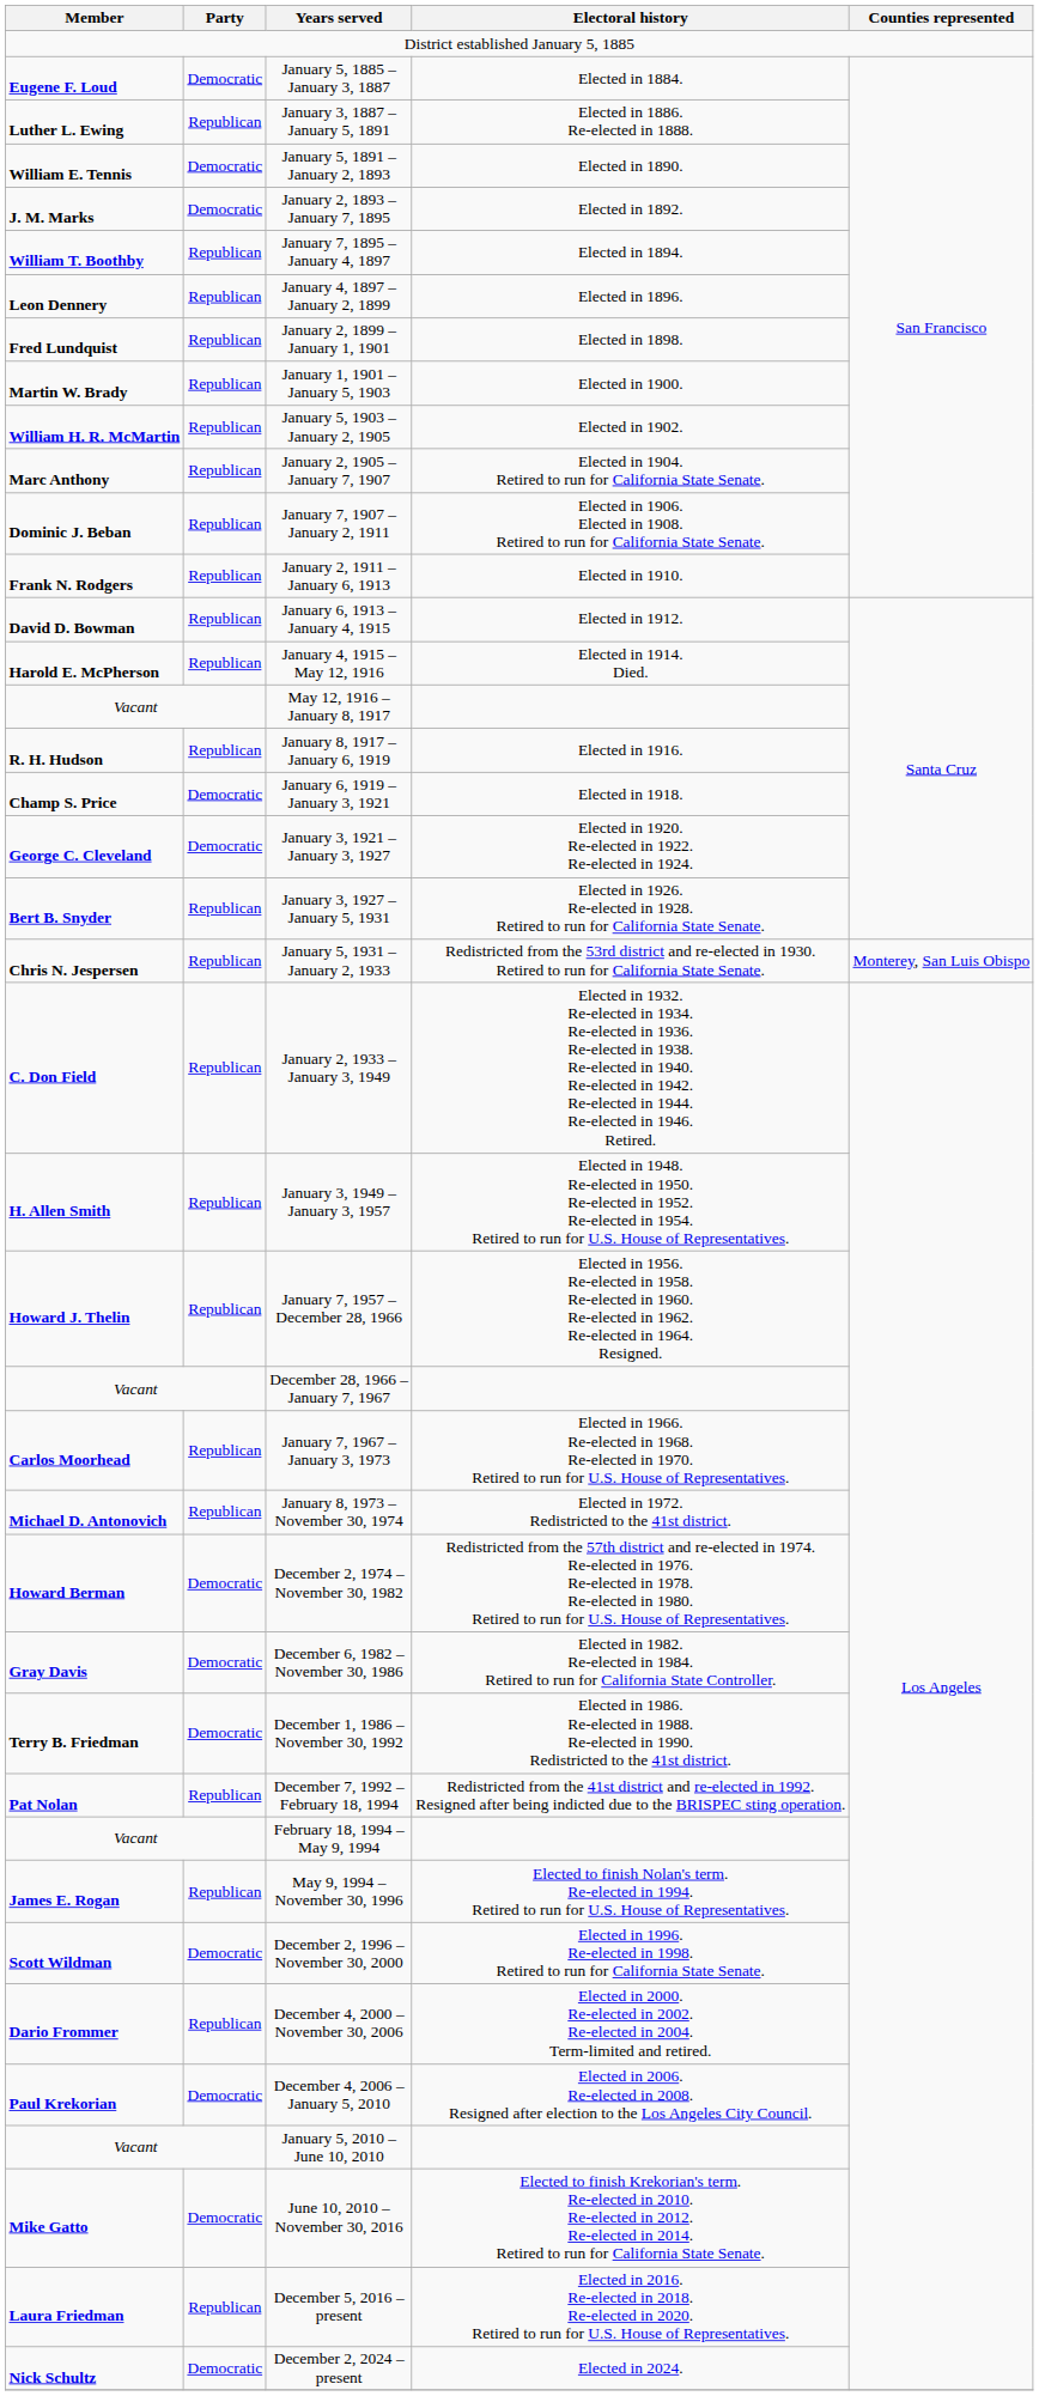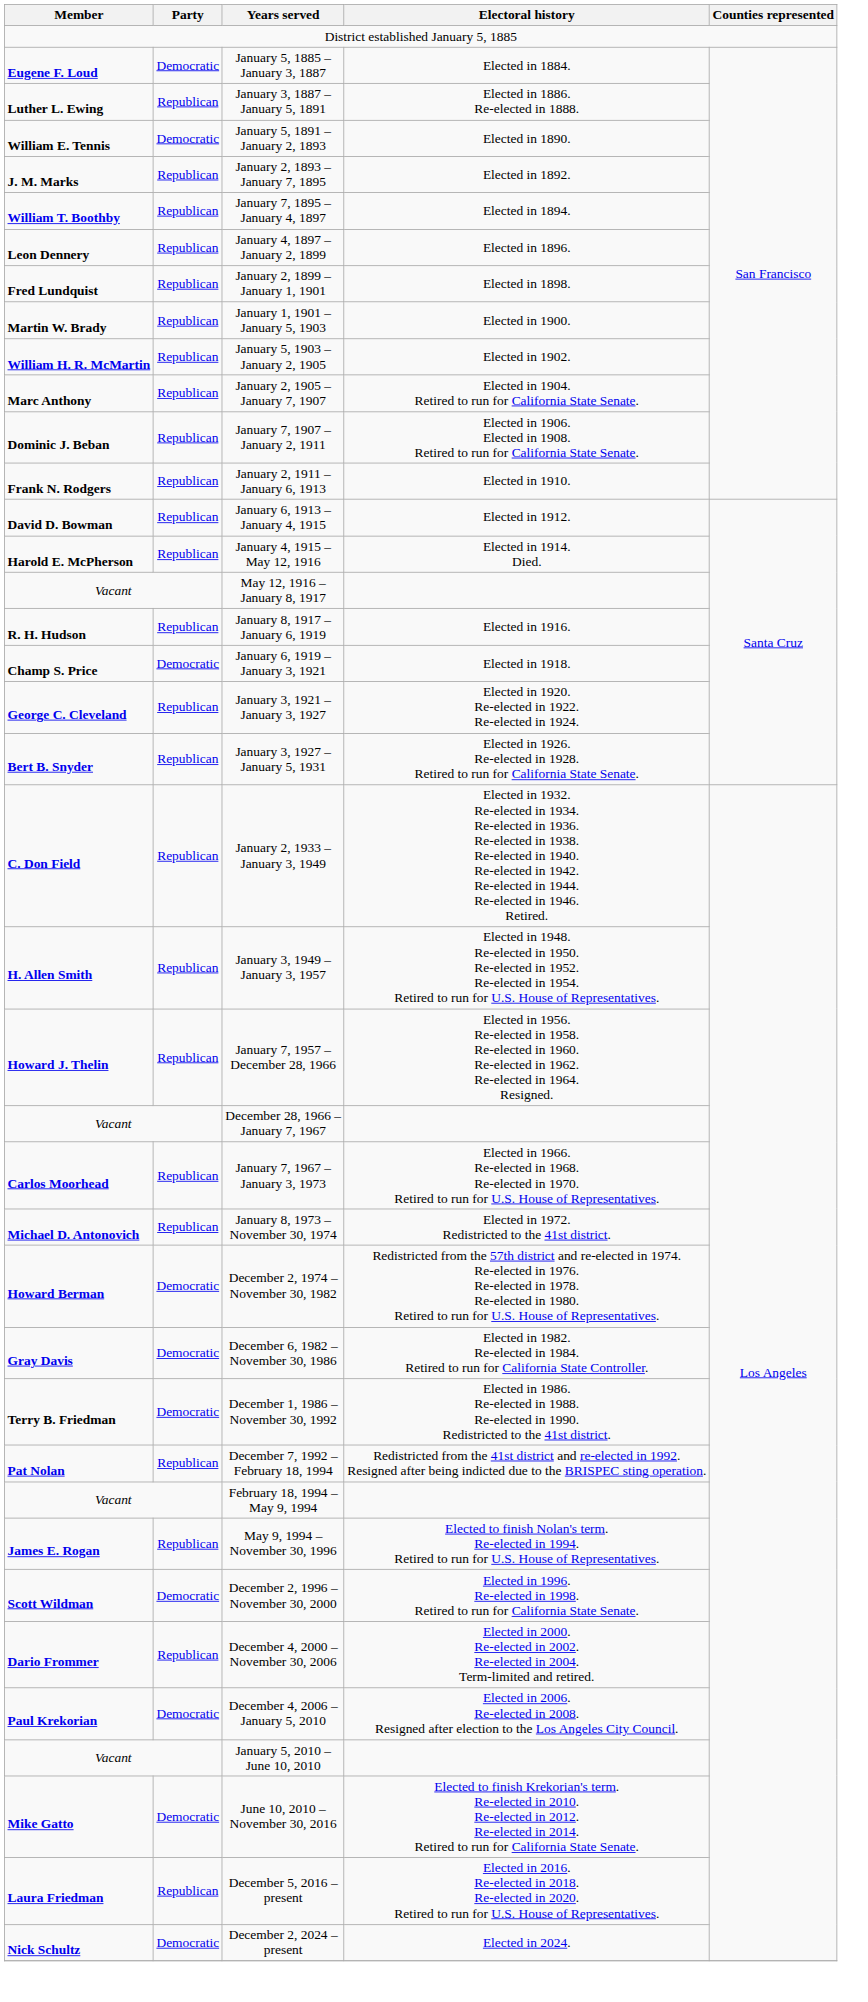January 2, 1893 – January 7, 1895 | Party: Democratic -> Republican
January 3, 1921 – January 3, 1927 | Party: Democratic -> Republican
- row: Chris N. Jespersen | Republican | January 5, 1931 – January 2, 1933 | Redistricted from the 53rd district and re-elected in 1930. Retired to run for California State Senate. | Monterey, San Luis Obispo
